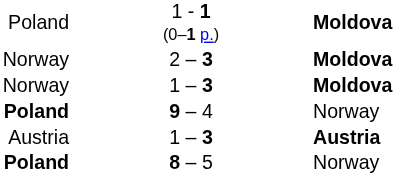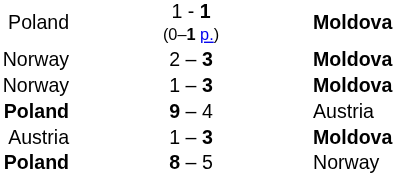9 – 4 | column 3: Norway -> Austria
Austria / 1 – 3 | column 3: Austria -> Moldova
